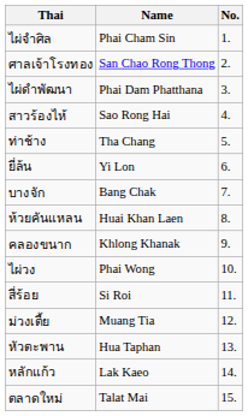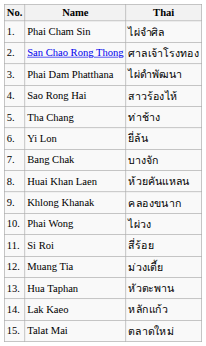columns swapped: No. <-> Thai
